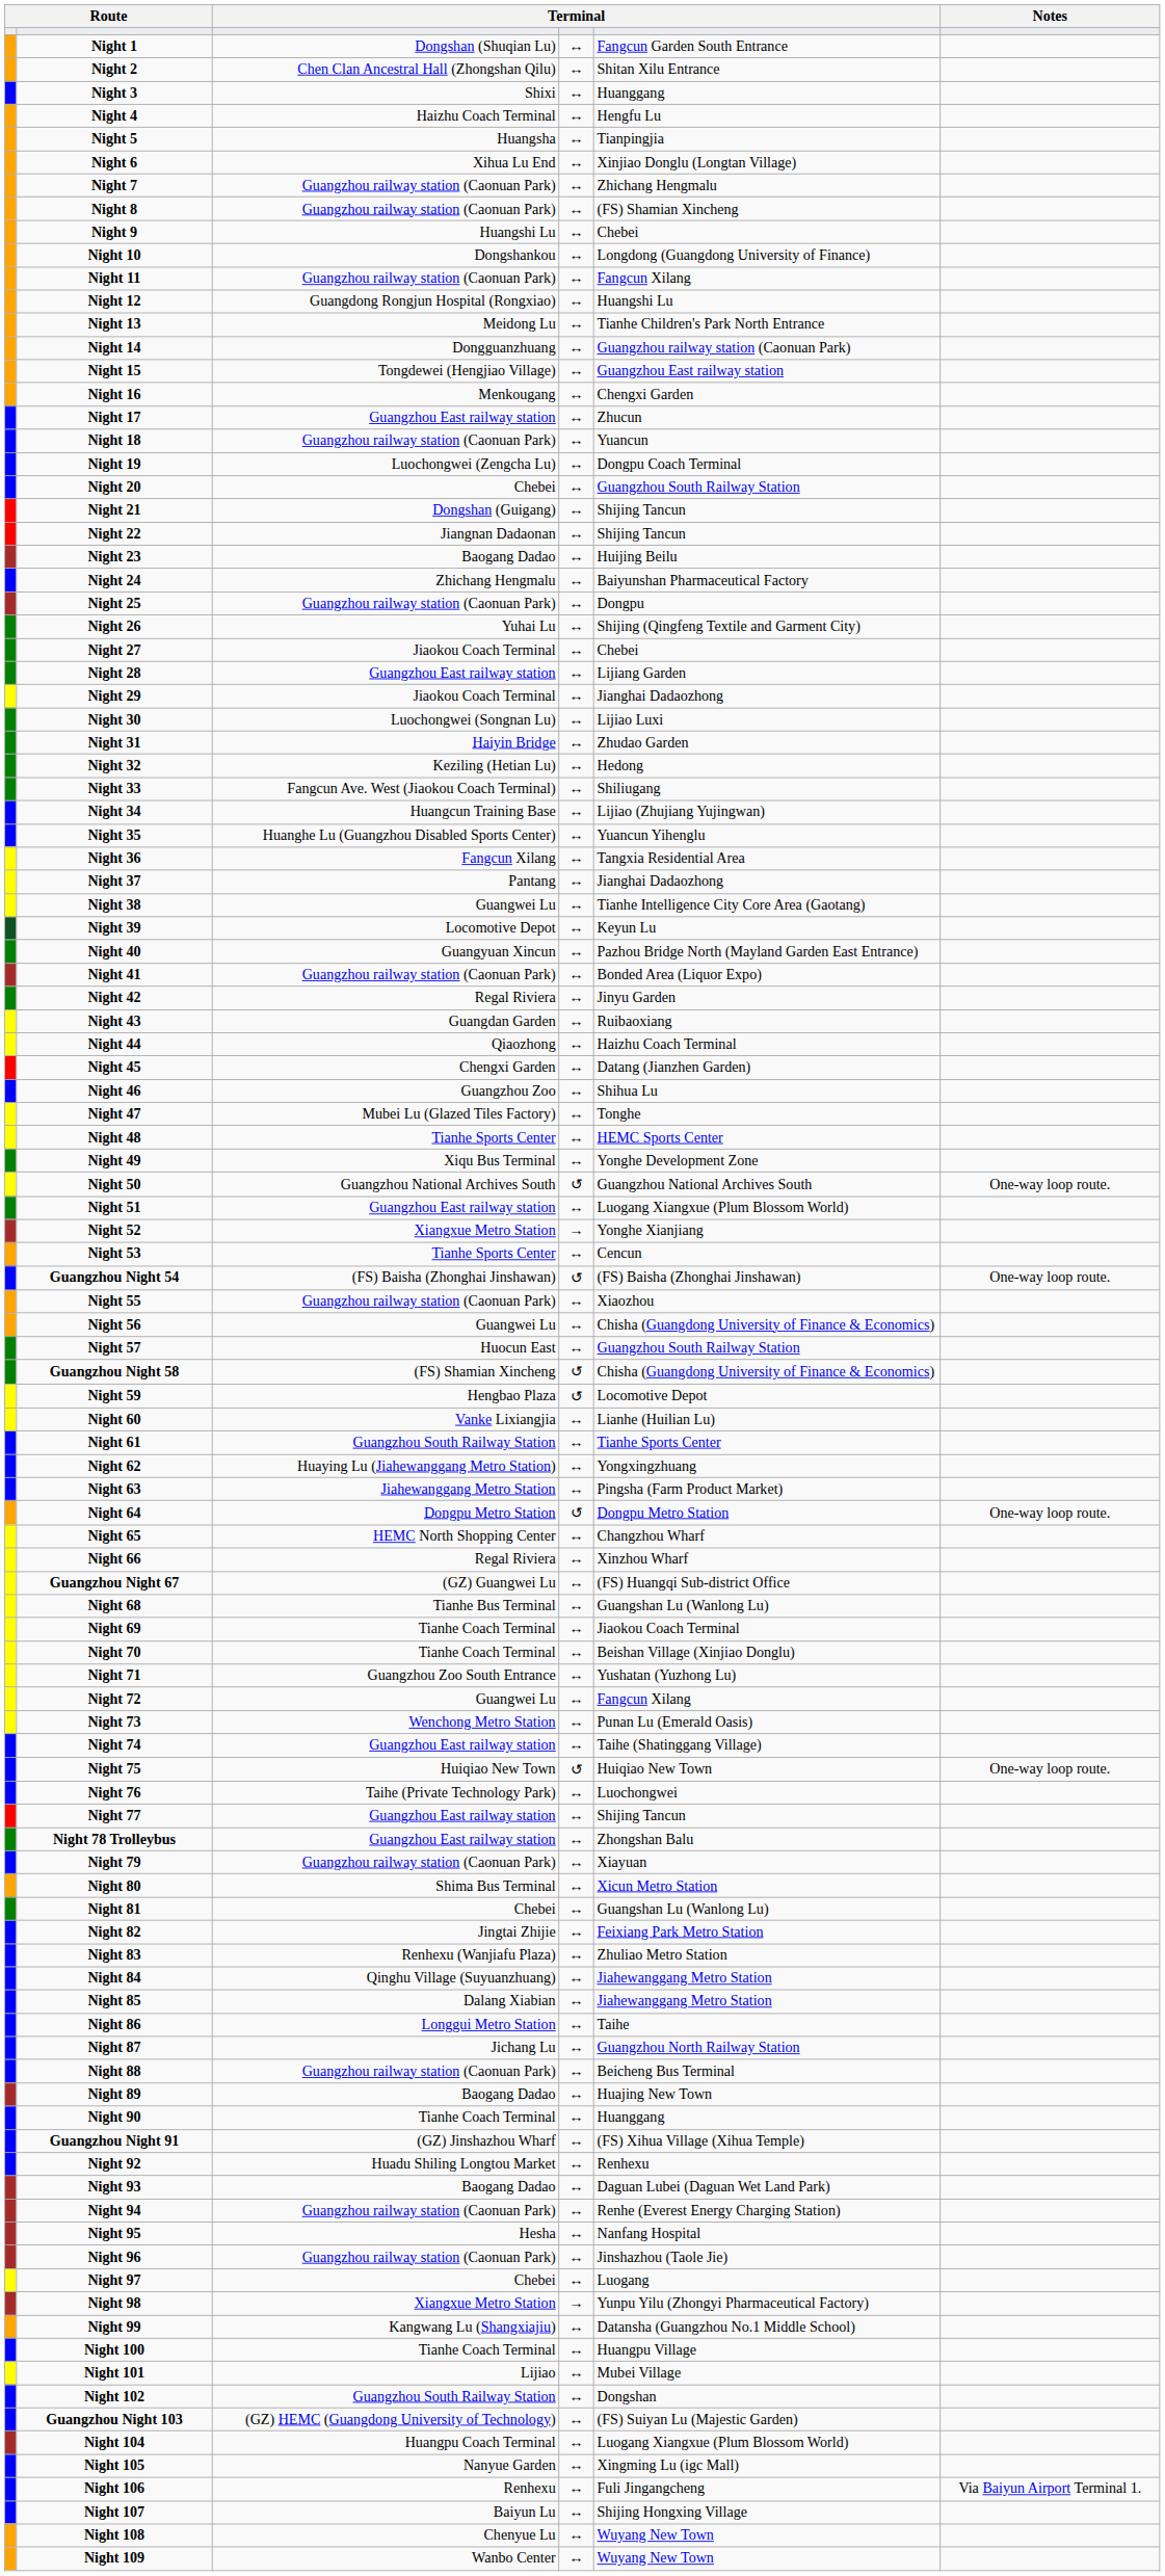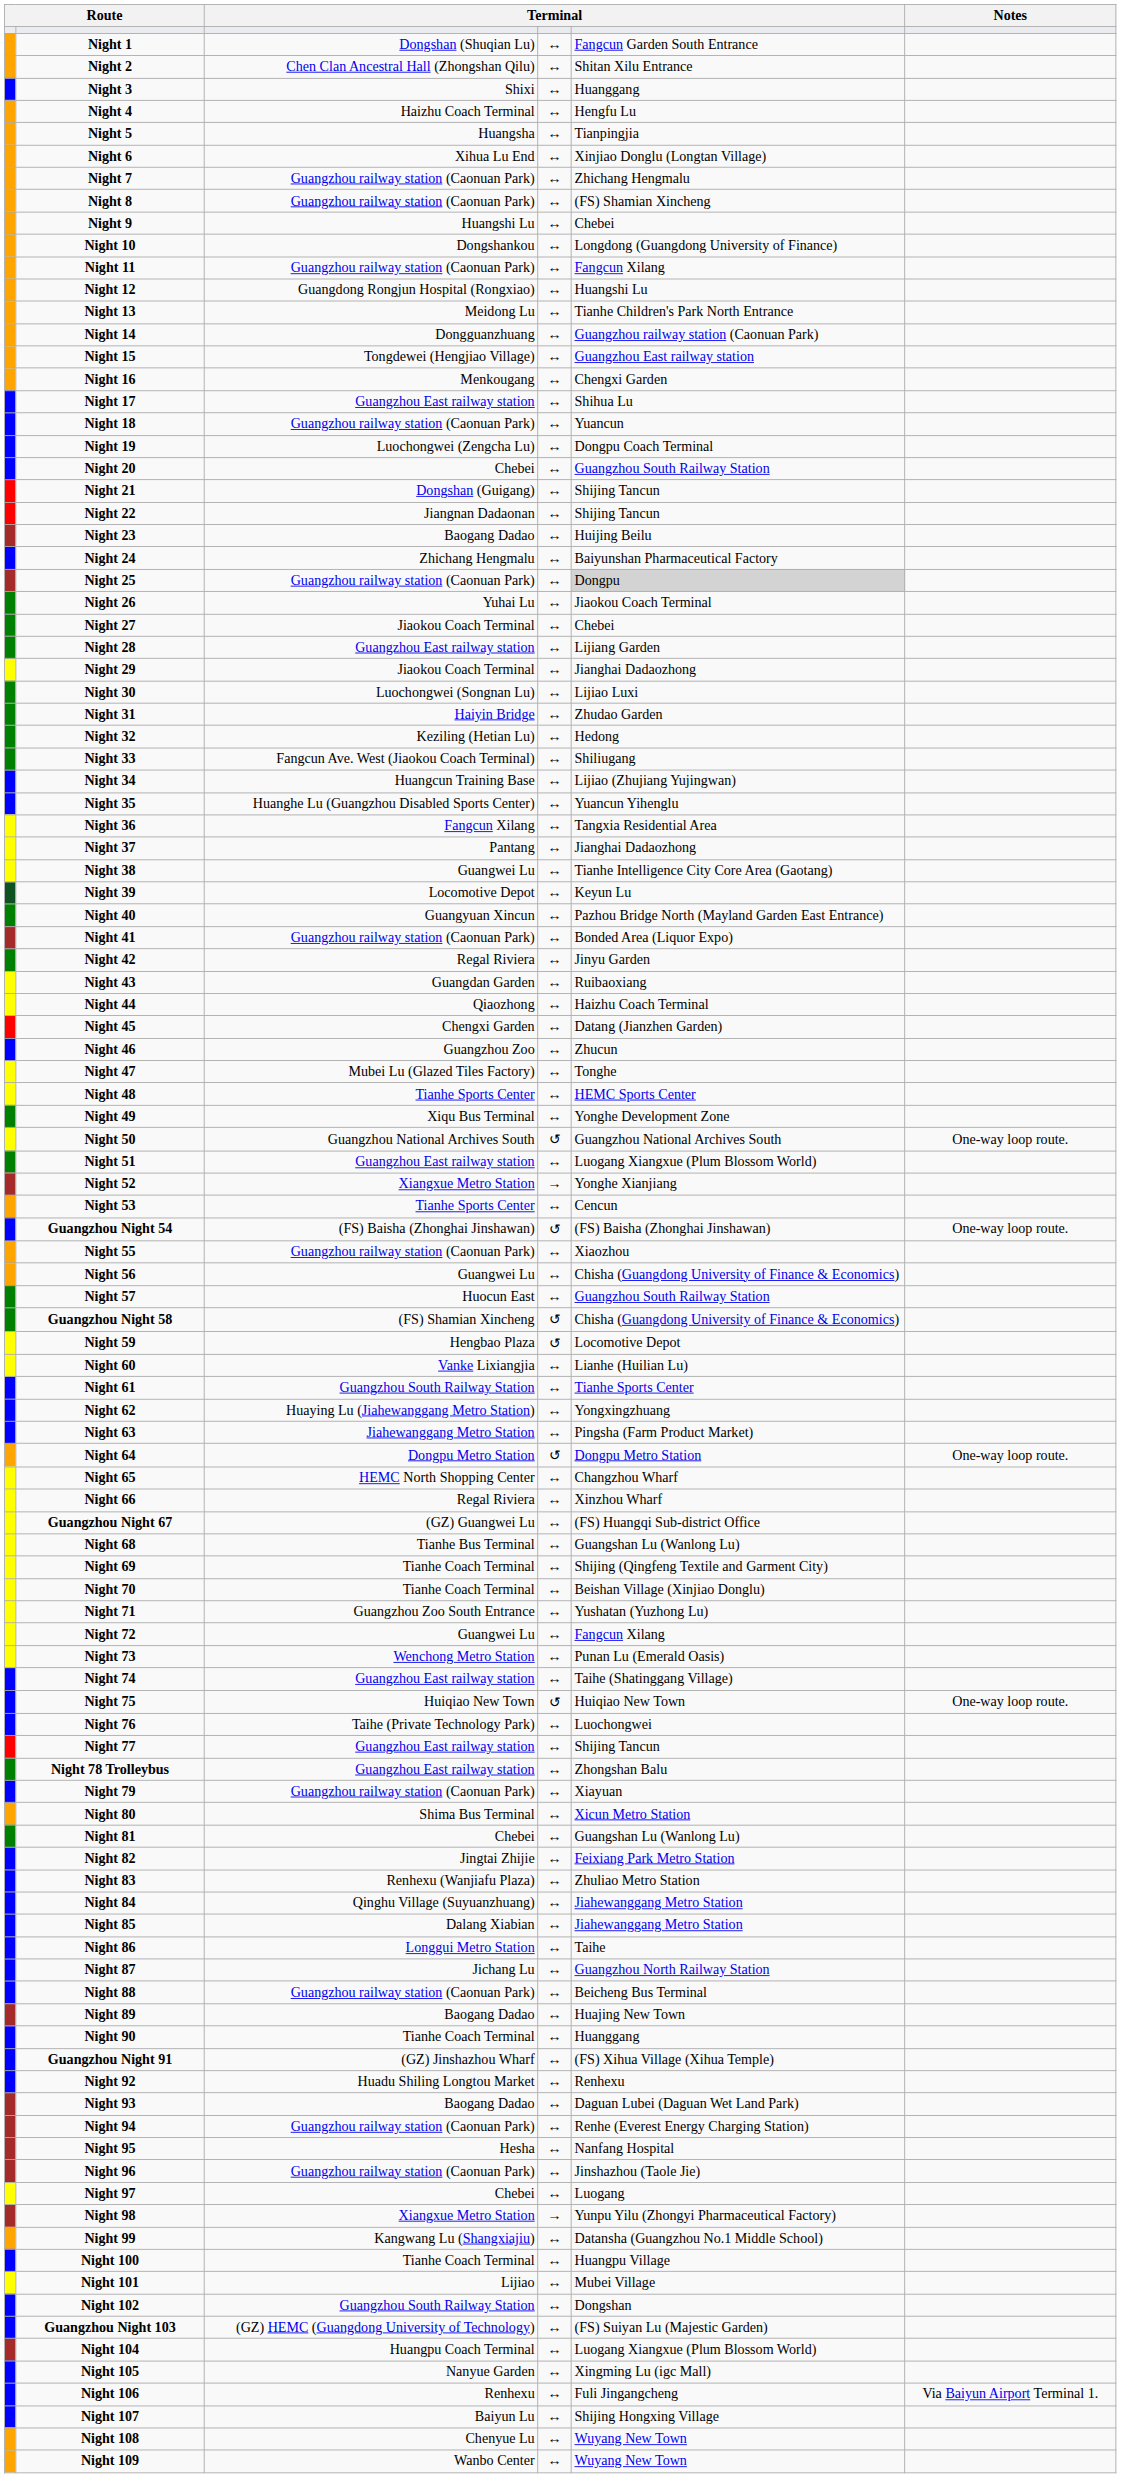Night 17 | column 5: Zhucun -> Shihua Lu
Night 25 | column 5: no background -> lightgrey background
Night 26 | column 5: Shijing (Qingfeng Textile and Garment City) -> Jiaokou Coach Terminal
Night 46 | column 5: Shihua Lu -> Zhucun
Night 69 | column 5: Jiaokou Coach Terminal -> Shijing (Qingfeng Textile and Garment City)
